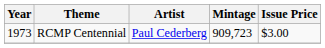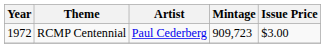RCMP Centennial | Year: 1973 -> 1972
